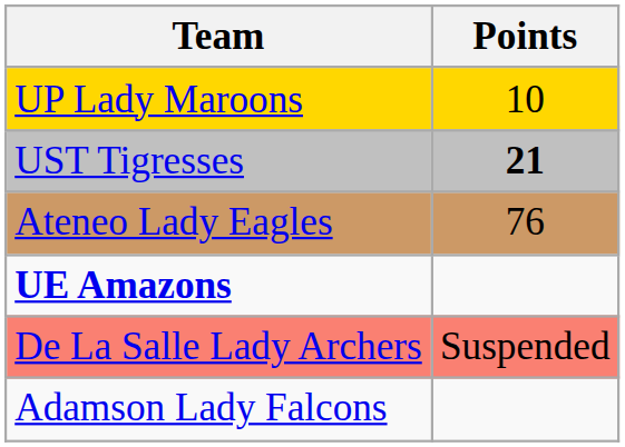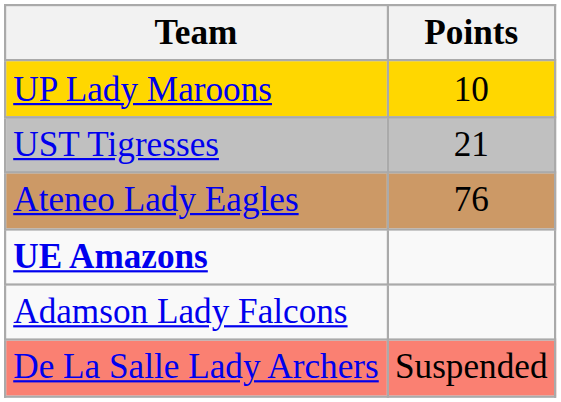UST Tigresses | Points: bold -> normal
rows swapped: Adamson Lady Falcons <-> De La Salle Lady Archers
